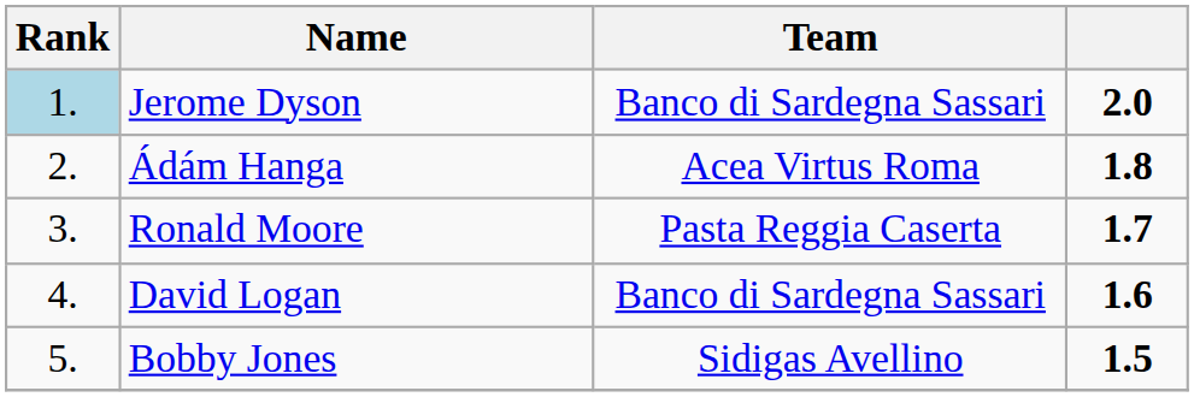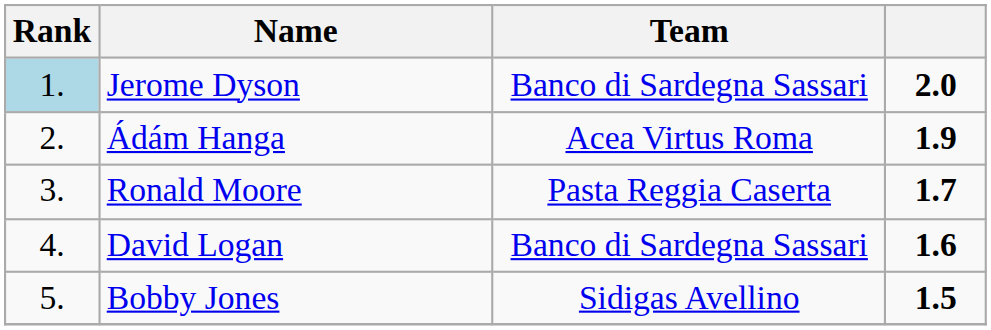Ádám Hanga | column 4: 1.8 -> 1.9
